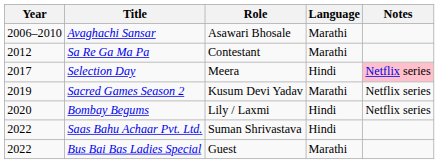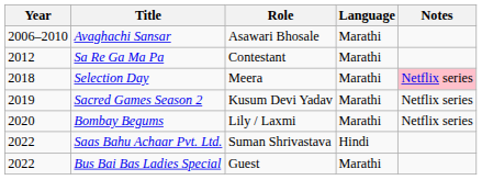Selection Day | Year: 2017 -> 2018
Selection Day | Language: Hindi -> Marathi
Bombay Begums | Language: Hindi -> Marathi
